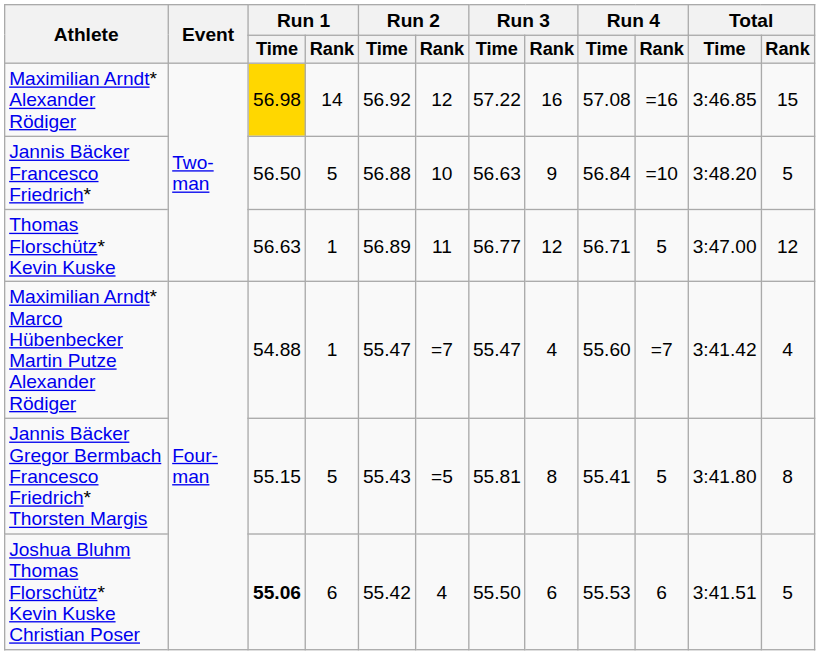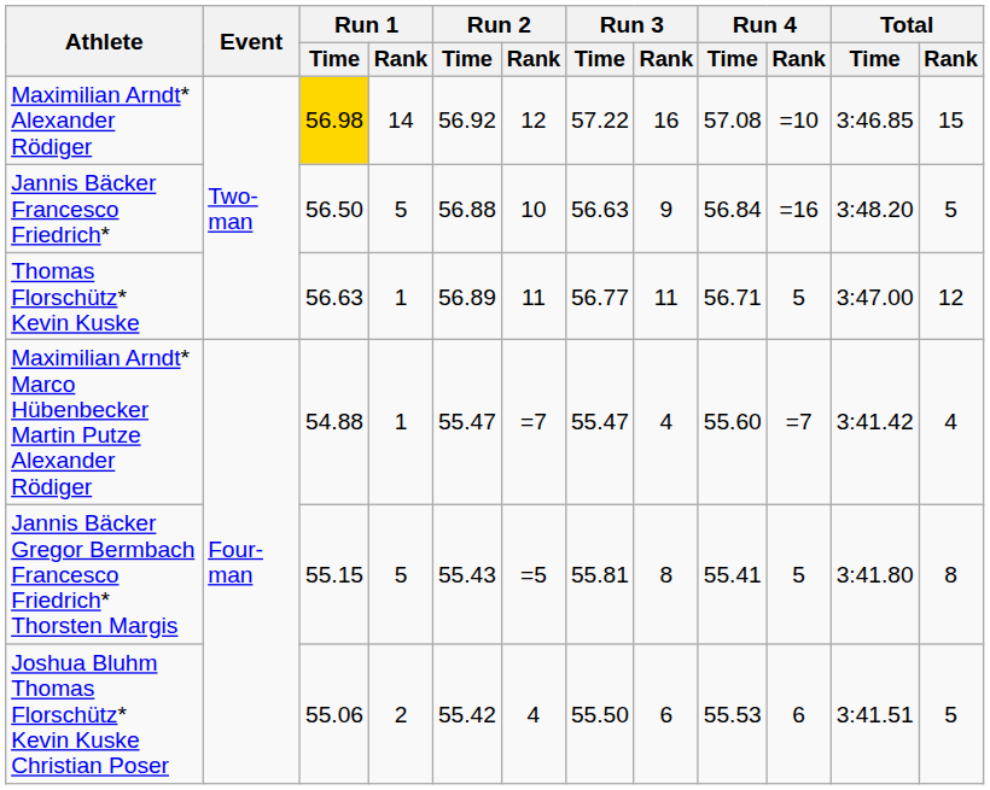Maximilian Arndt* Alexander Rödiger | Run 4 / Rank: =16 -> =10
Jannis Bäcker Francesco Friedrich* | Run 4 / Rank: =10 -> =16
Thomas Florschütz* Kevin Kuske | Run 3 / Rank: 12 -> 11
Joshua Bluhm Thomas Florschütz* Kevin Kuske Christian Poser | Run 1 / Time: bold -> normal
Joshua Bluhm Thomas Florschütz* Kevin Kuske Christian Poser | Run 1 / Rank: 6 -> 2
